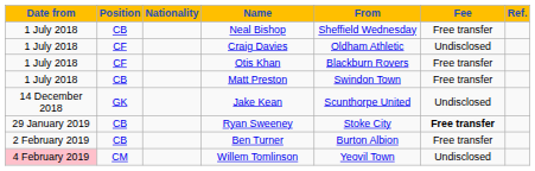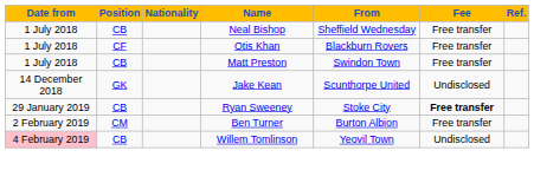- row: 1 July 2018 | CF | Craig Davies | Oldham Athletic | Undisclosed
Ben Turner | Position: CB -> CM
Willem Tomlinson | Position: CM -> CB
